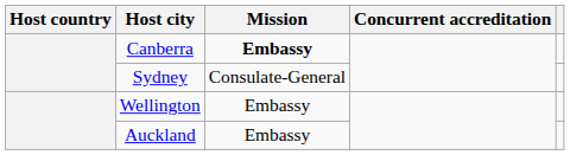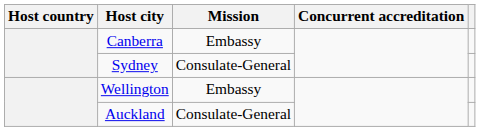Canberra | Mission: bold -> normal
Auckland | Mission: Embassy -> Consulate-General
